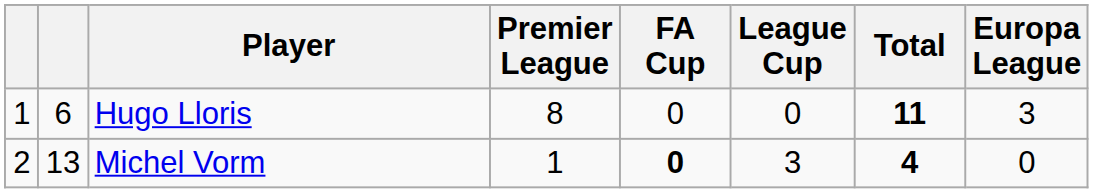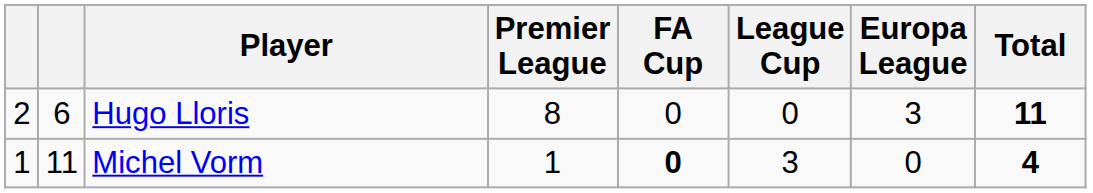columns swapped: Europa League <-> Total
Hugo Lloris | column 1: 1 -> 2
Michel Vorm | column 1: 2 -> 1
Michel Vorm | column 2: 13 -> 11
